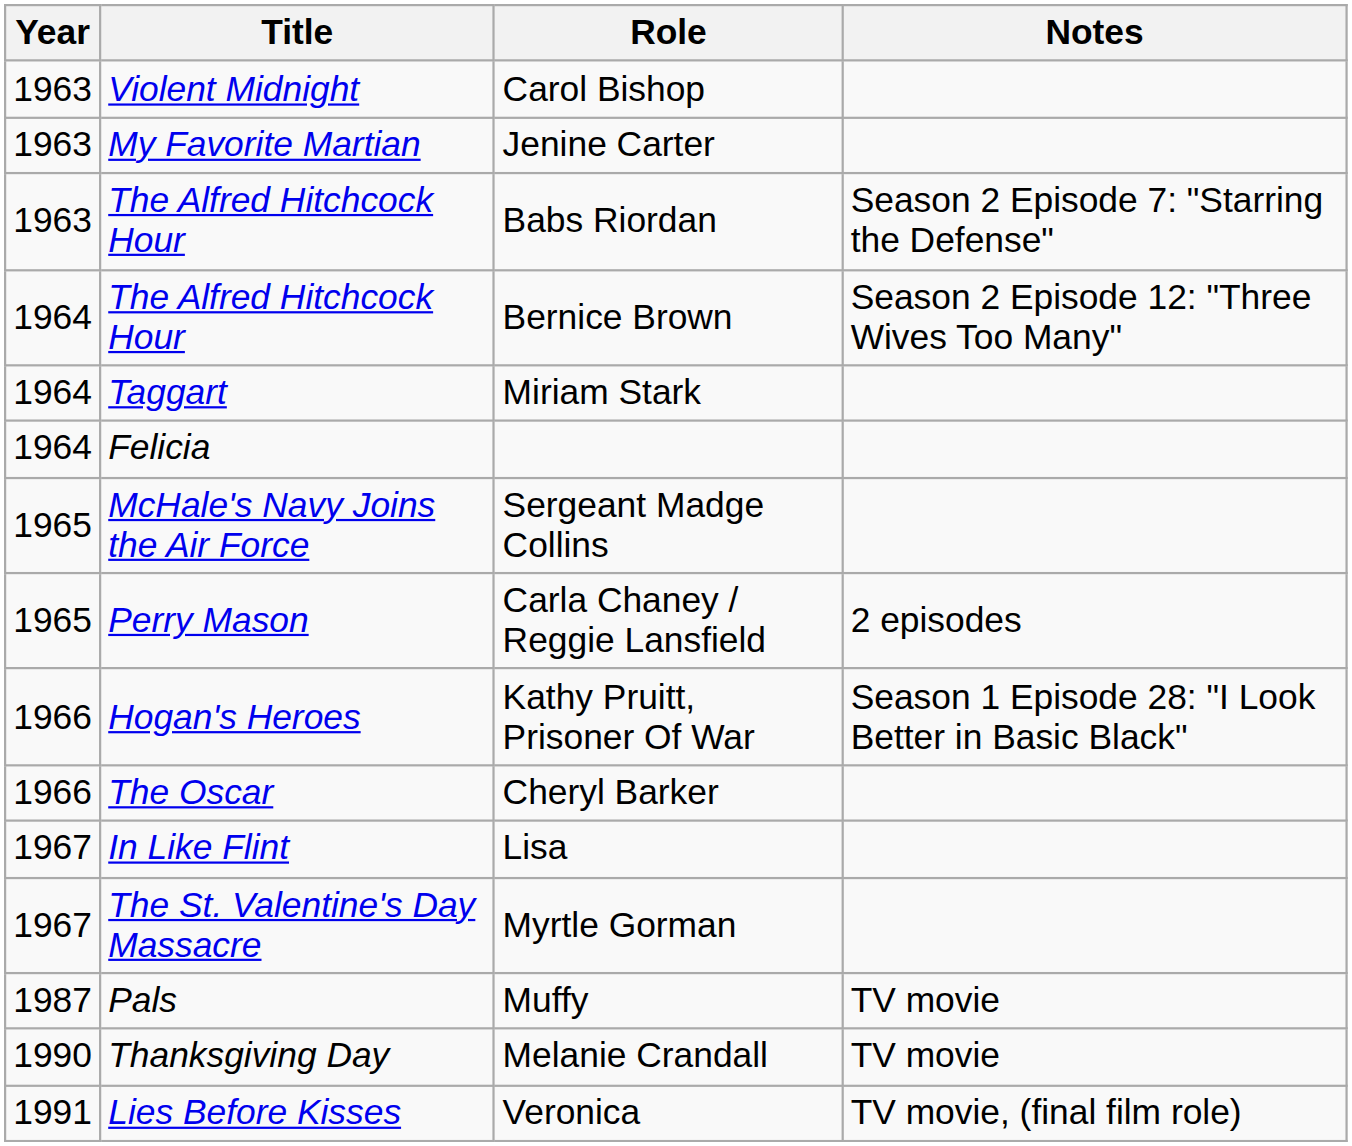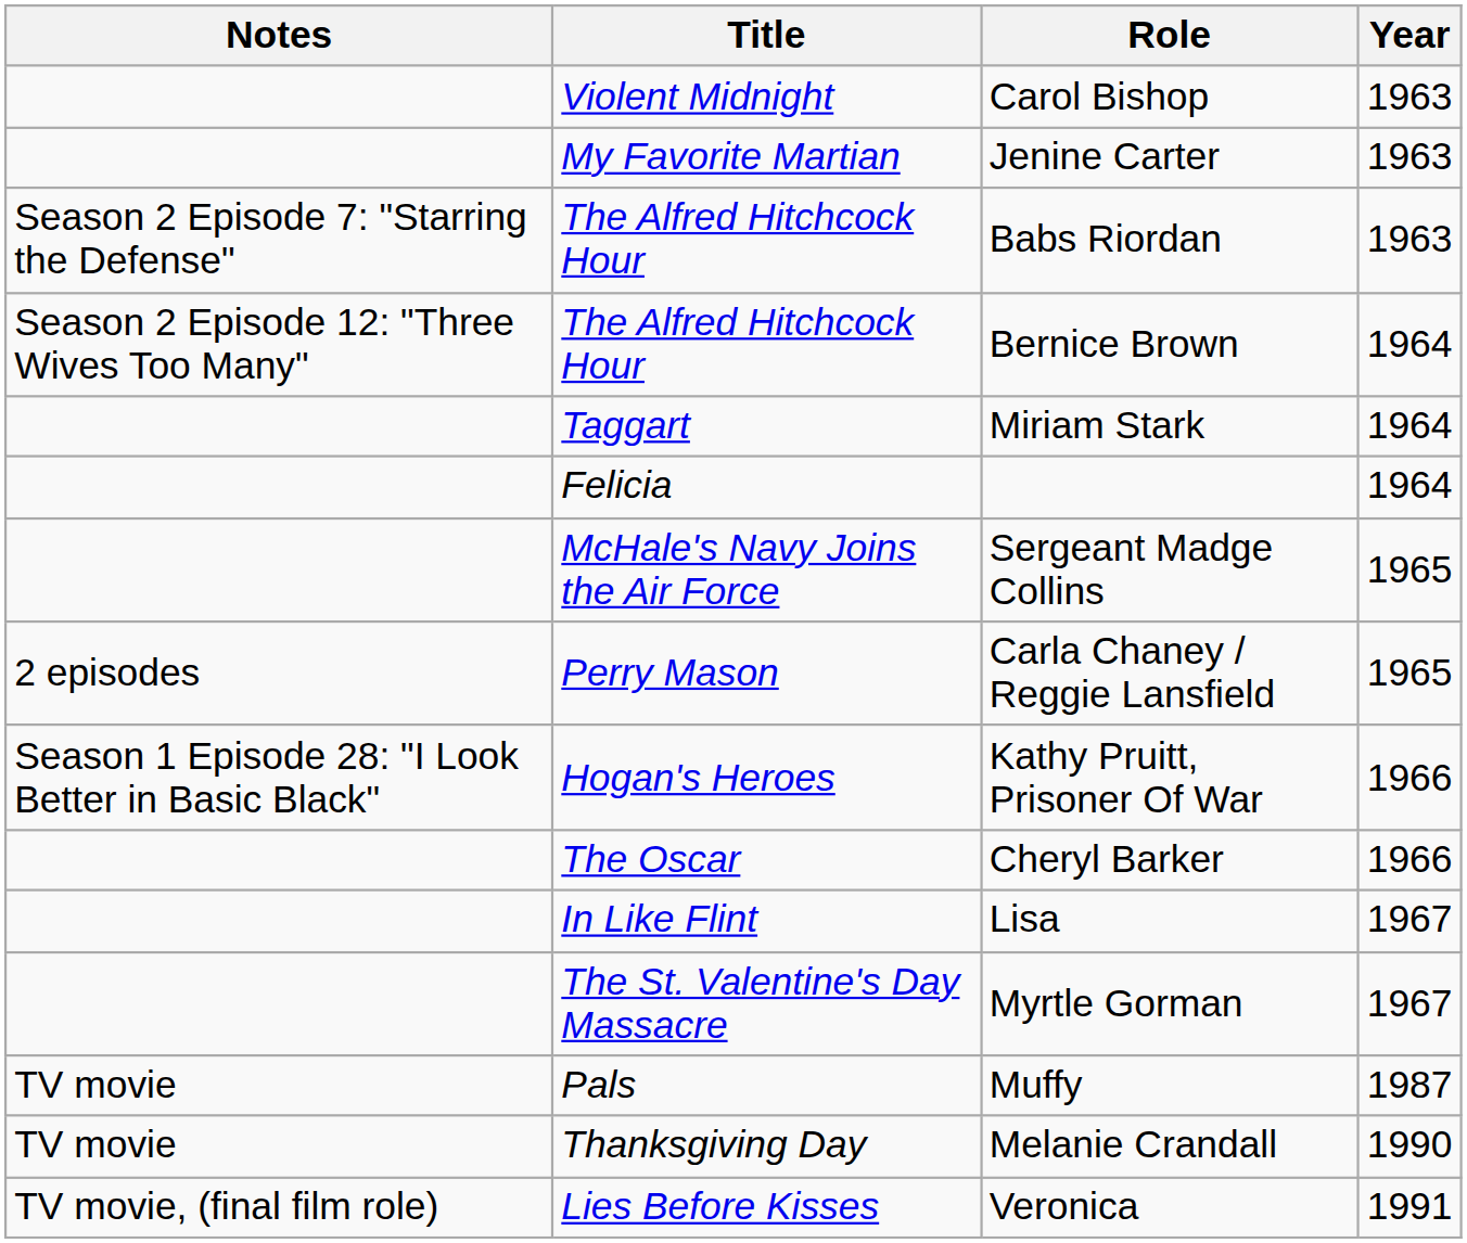columns swapped: Year <-> Notes
